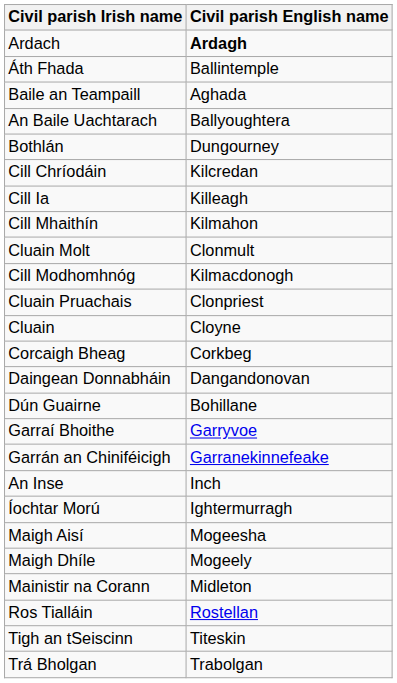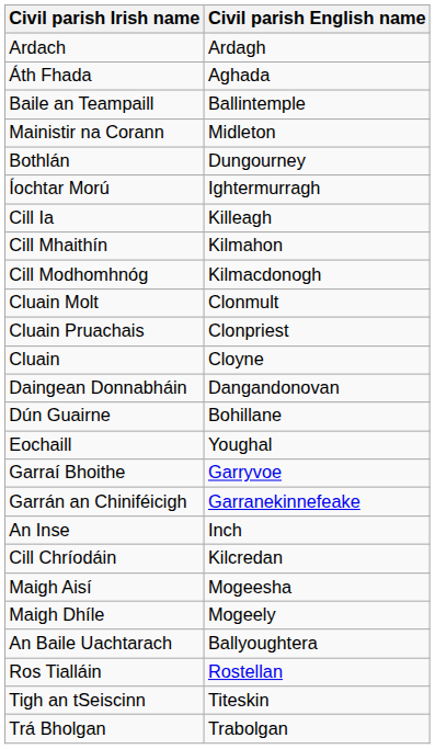Ardach | Civil parish English name: bold -> normal
Áth Fhada | Civil parish English name: Ballintemple -> Aghada
Baile an Teampaill | Civil parish English name: Aghada -> Ballintemple
rows swapped: An Baile Uachtarach <-> Mainistir na Corann
rows swapped: Cill Chríodáin <-> Íochtar Morú
rows swapped: Cill Modhomhnóg <-> Cluain Molt
- row: Corcaigh Bheag | Corkbeg
+ row: Eochaill | Youghal
